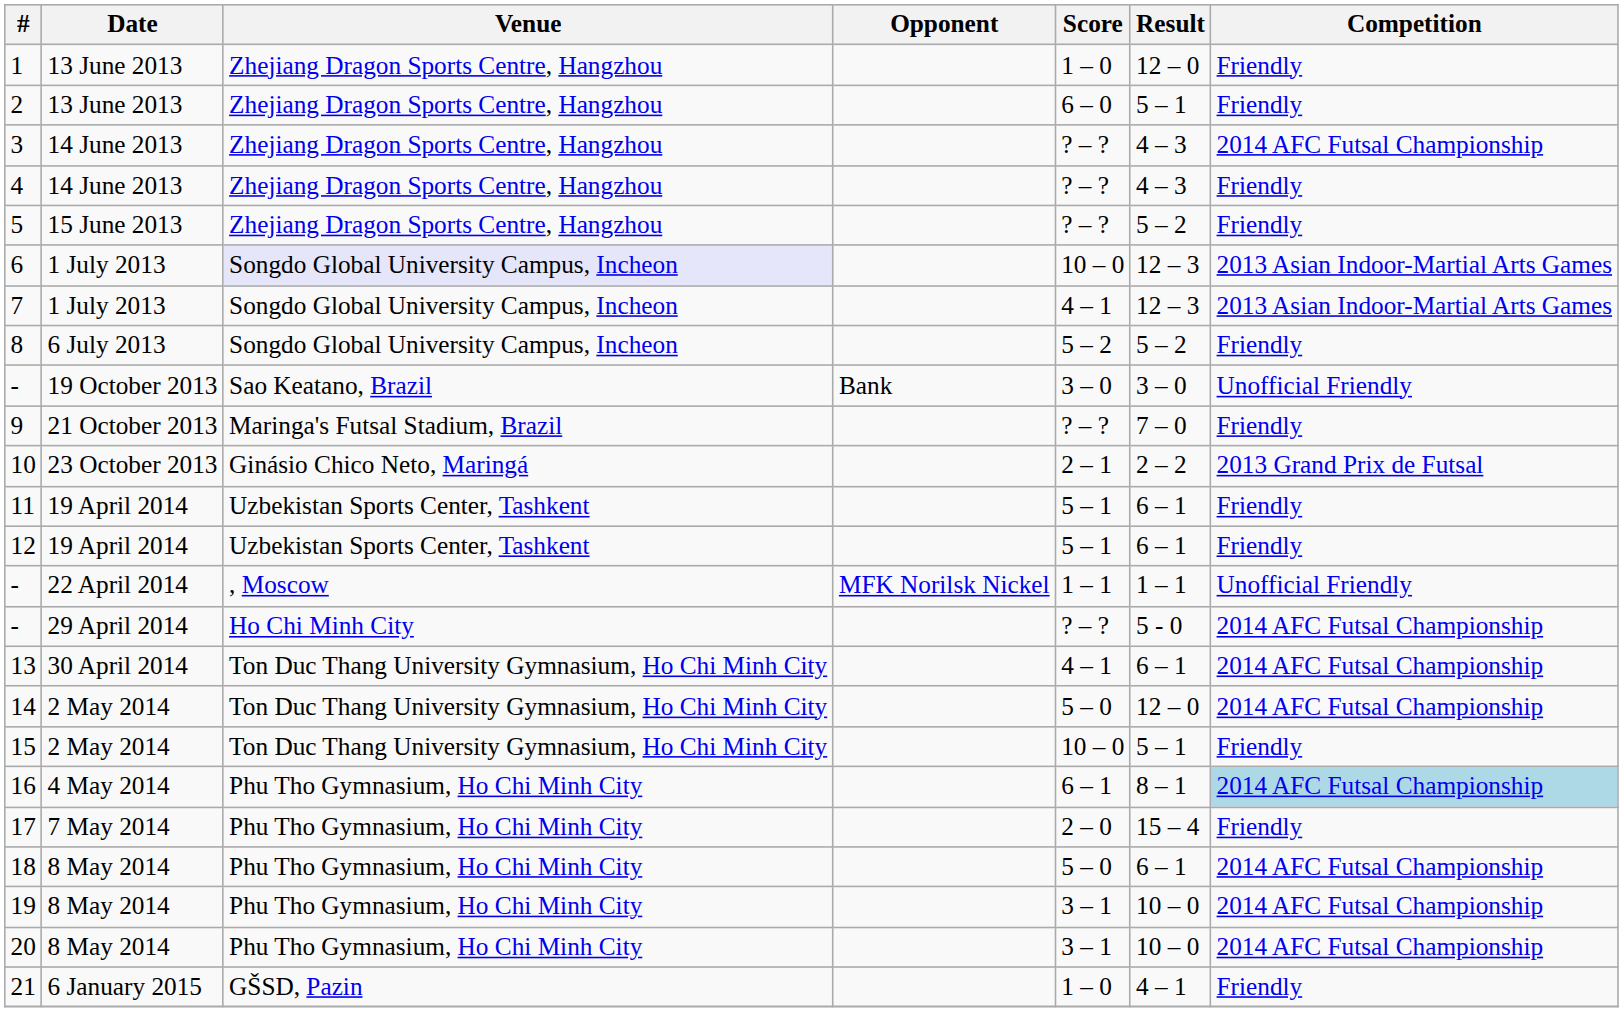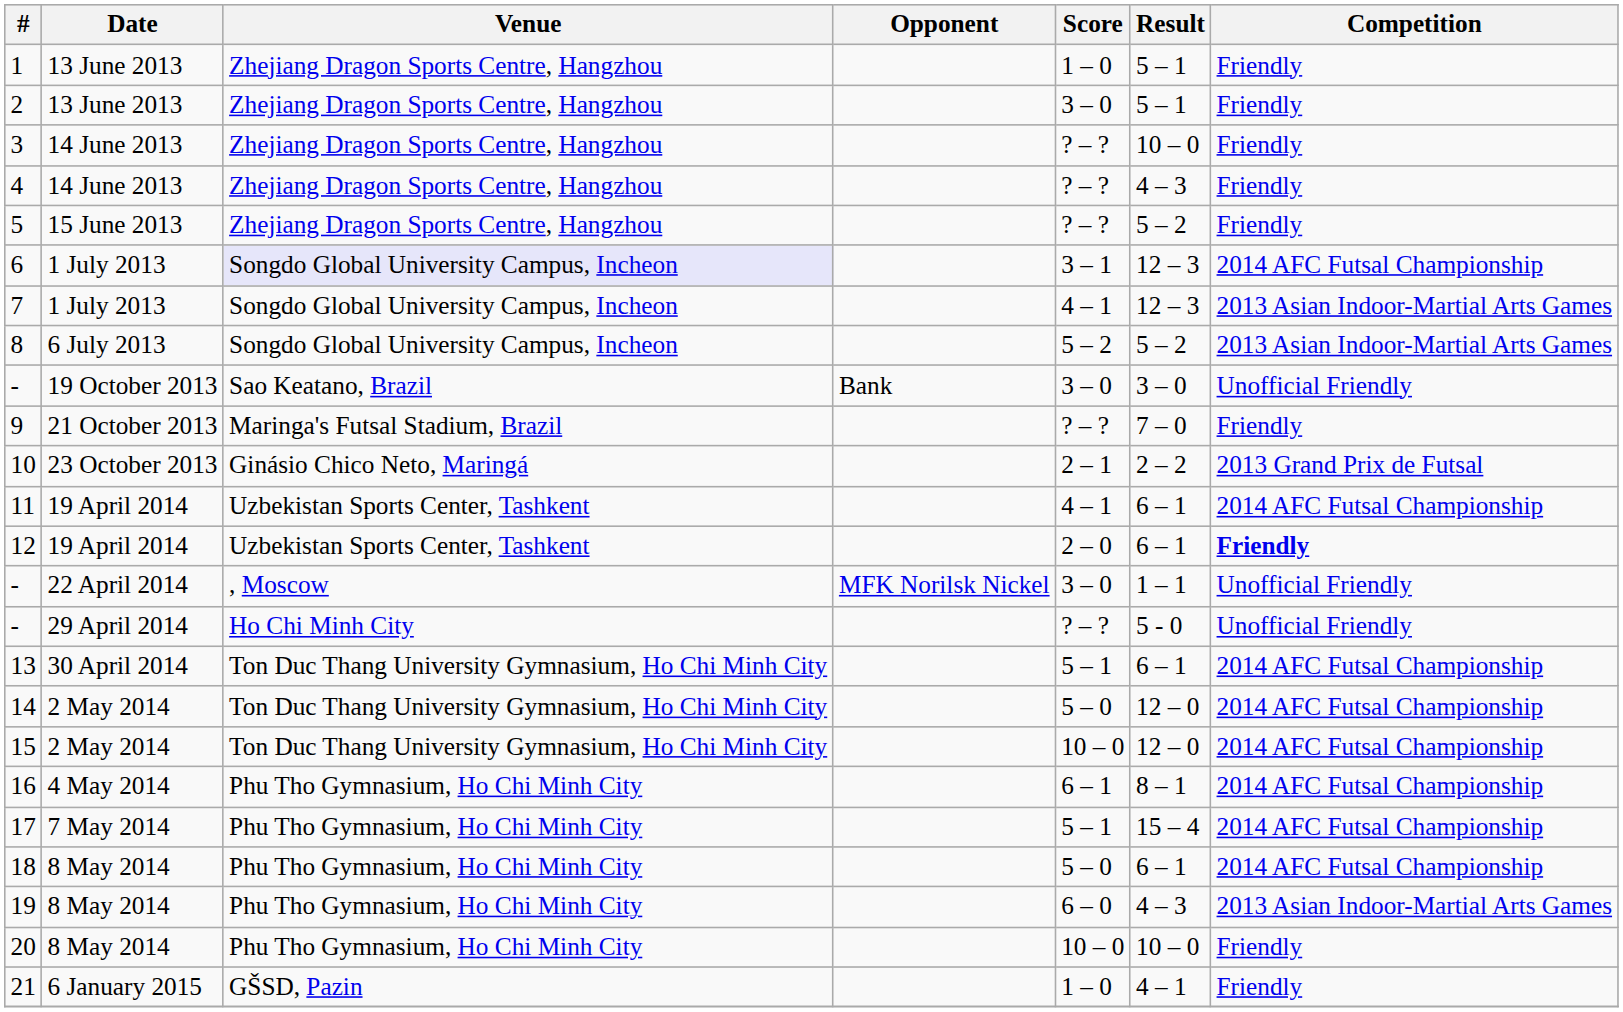1 | Result: 12 – 0 -> 5 – 1
2 | Score: 6 – 0 -> 3 – 0
3 | Result: 4 – 3 -> 10 – 0
3 | Competition: 2014 AFC Futsal Championship -> Friendly
6 | Score: 10 – 0 -> 3 – 1
6 | Competition: 2013 Asian Indoor-Martial Arts Games -> 2014 AFC Futsal Championship
8 | Competition: Friendly -> 2013 Asian Indoor-Martial Arts Games
11 | Score: 5 – 1 -> 4 – 1
11 | Competition: Friendly -> 2014 AFC Futsal Championship
12 | Score: 5 – 1 -> 2 – 0
12 | Competition: normal -> bold
- / 22 April 2014 | Score: 1 – 1 -> 3 – 0
- / 29 April 2014 | Competition: 2014 AFC Futsal Championship -> Unofficial Friendly
13 | Score: 4 – 1 -> 5 – 1
15 | Result: 5 – 1 -> 12 – 0
15 | Competition: Friendly -> 2014 AFC Futsal Championship
16 | Competition: lightblue background -> no background
17 | Score: 2 – 0 -> 5 – 1
17 | Competition: Friendly -> 2014 AFC Futsal Championship
19 | Score: 3 – 1 -> 6 – 0
19 | Result: 10 – 0 -> 4 – 3
19 | Competition: 2014 AFC Futsal Championship -> 2013 Asian Indoor-Martial Arts Games
20 | Score: 3 – 1 -> 10 – 0
20 | Competition: 2014 AFC Futsal Championship -> Friendly
